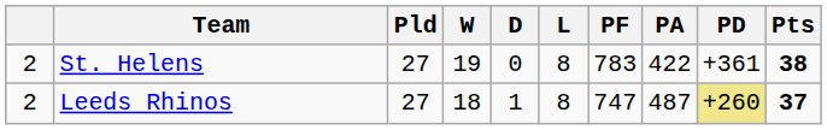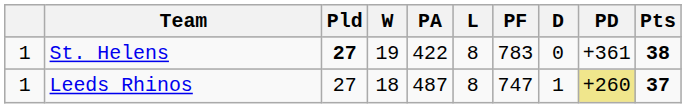columns swapped: D <-> PA
St. Helens | column 1: 2 -> 1
St. Helens | Pld: normal -> bold
Leeds Rhinos | column 1: 2 -> 1
